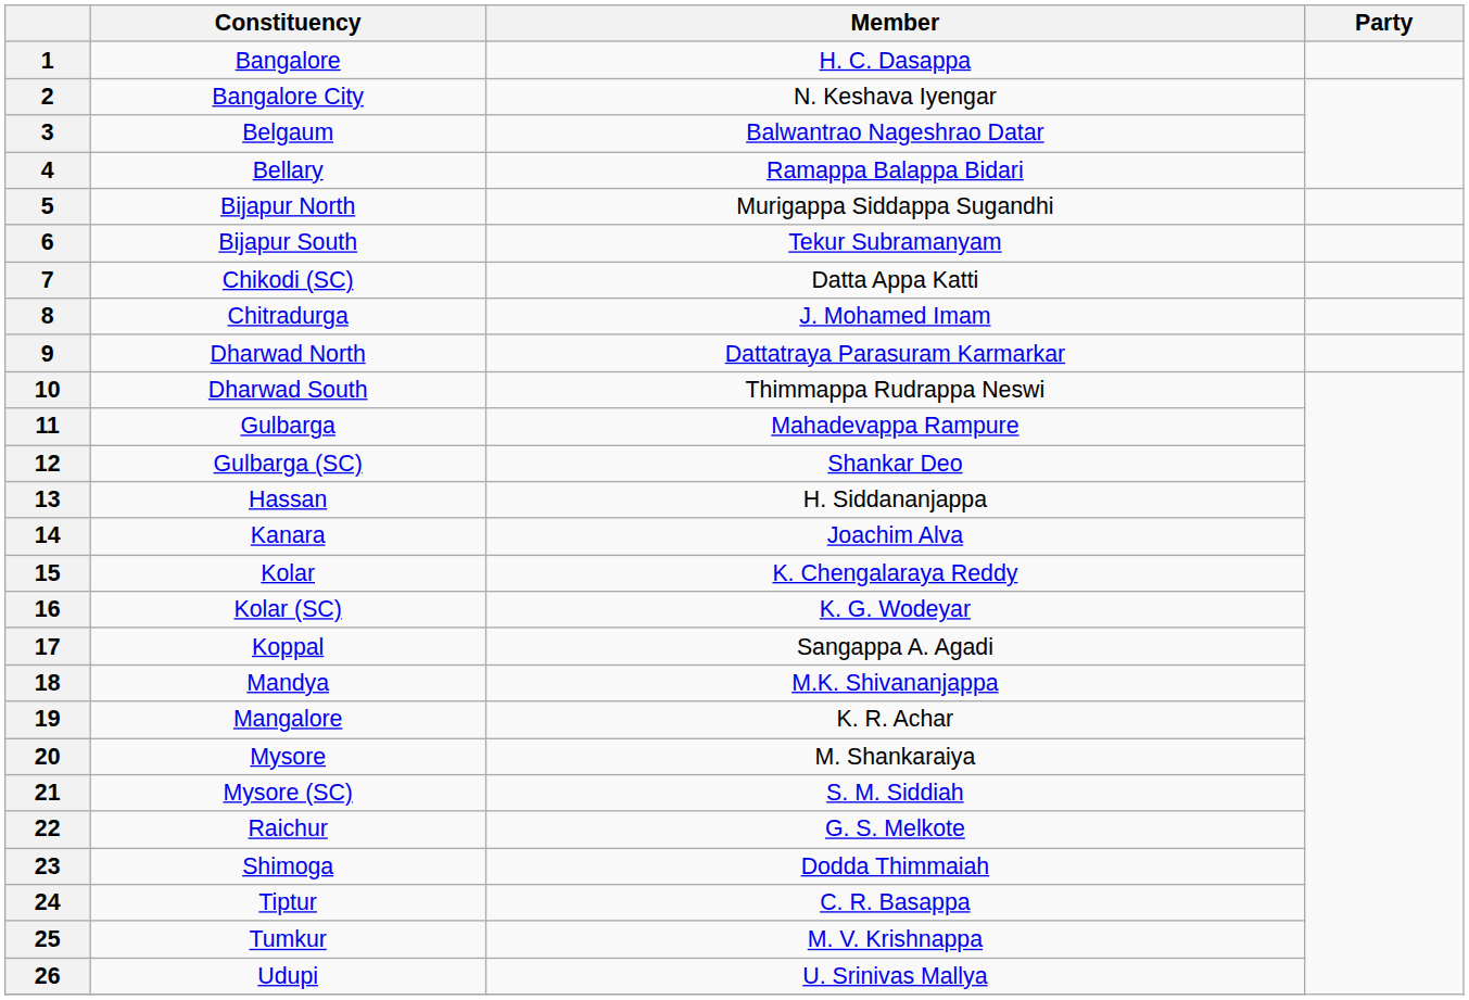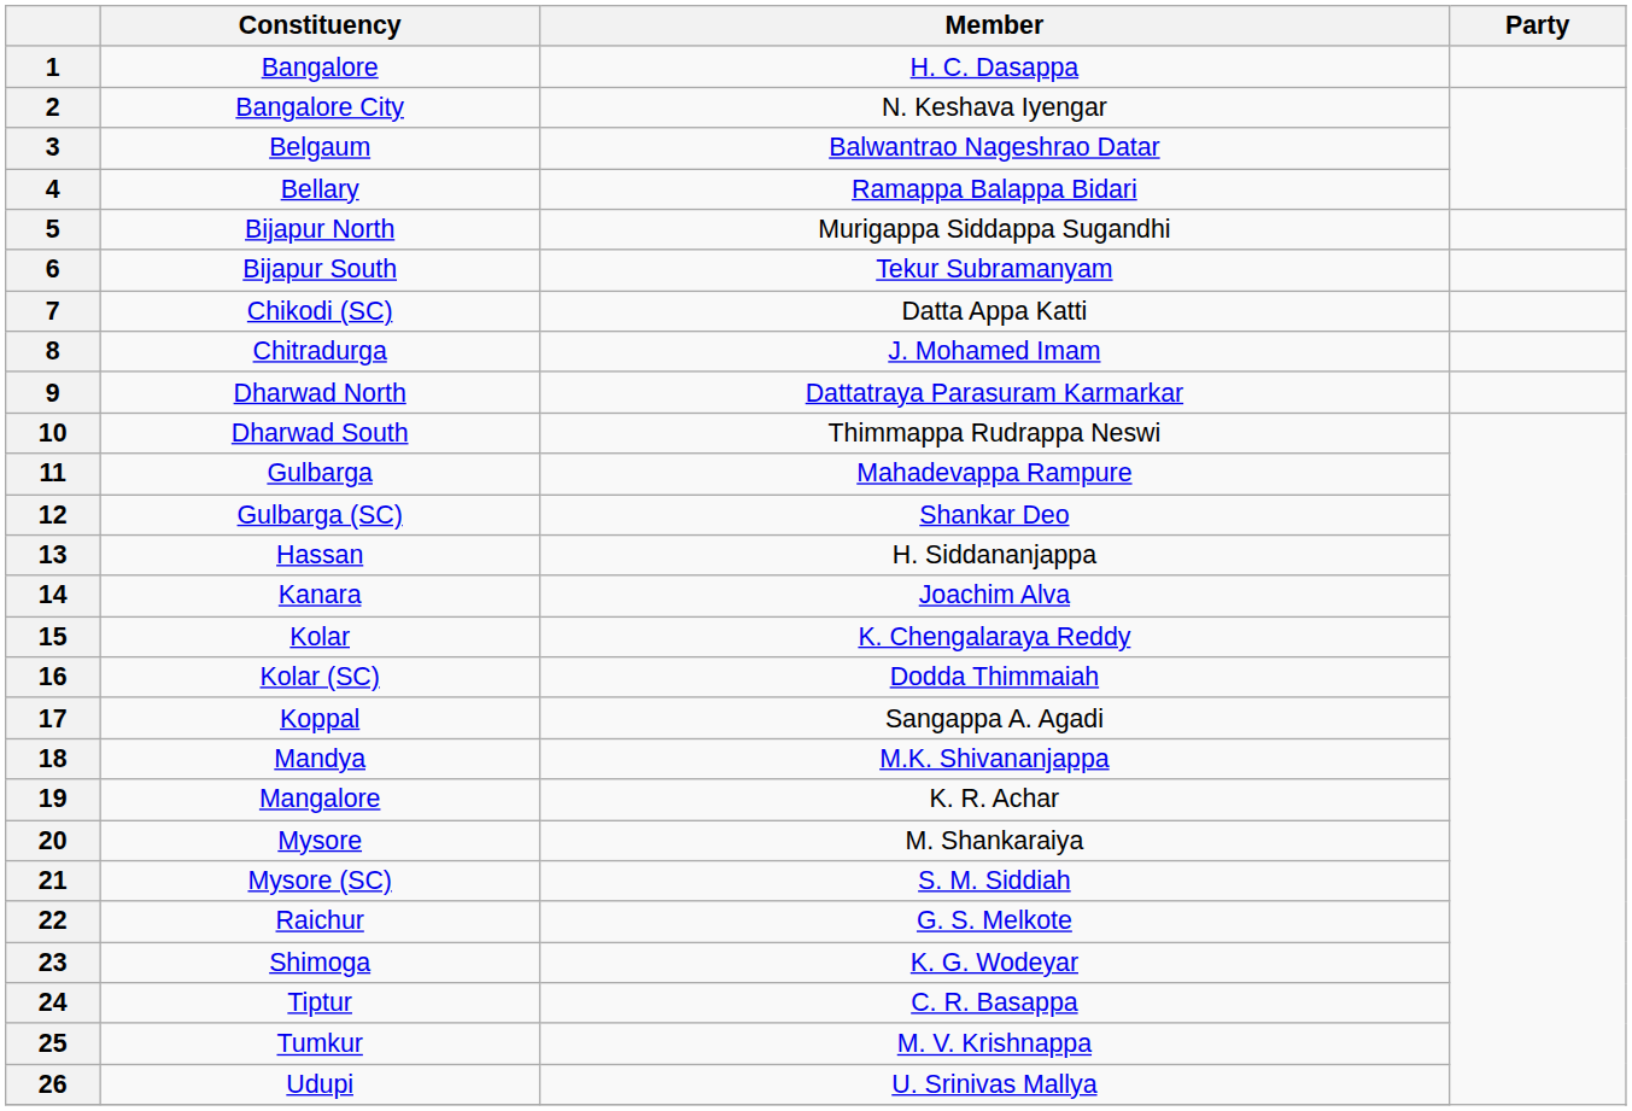16 | Member: K. G. Wodeyar -> Dodda Thimmaiah
23 | Member: Dodda Thimmaiah -> K. G. Wodeyar
